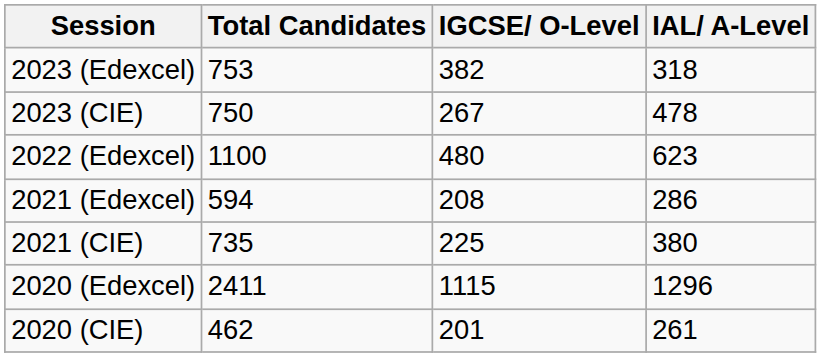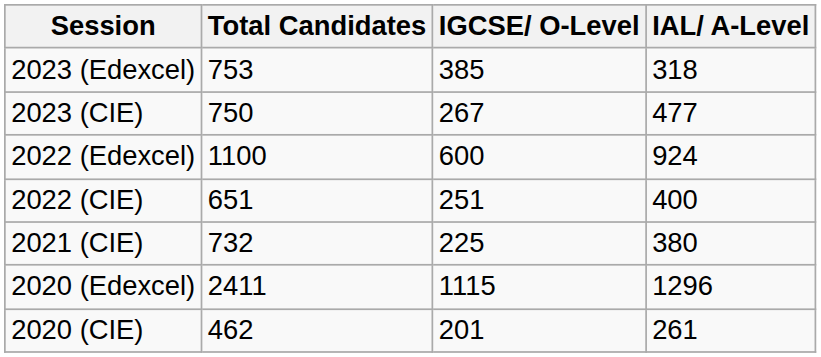2023 (Edexcel) | IGCSE/ O-Level: 382 -> 385
2023 (CIE) | IAL/ A-Level: 478 -> 477
2022 (Edexcel) | IGCSE/ O-Level: 480 -> 600
2022 (Edexcel) | IAL/ A-Level: 623 -> 924
+ row: 2022 (CIE) | 651 | 251 | 400
- row: 2021 (Edexcel) | 594 | 208 | 286
2021 (CIE) | Total Candidates: 735 -> 732
